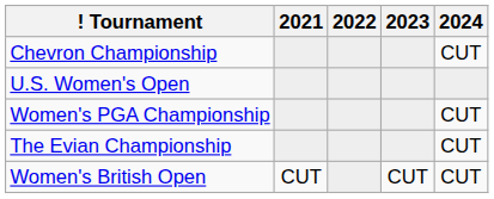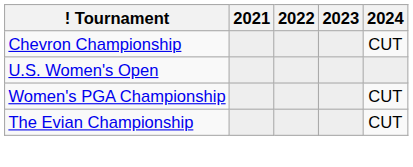- row: Women's British Open | CUT | CUT | CUT
